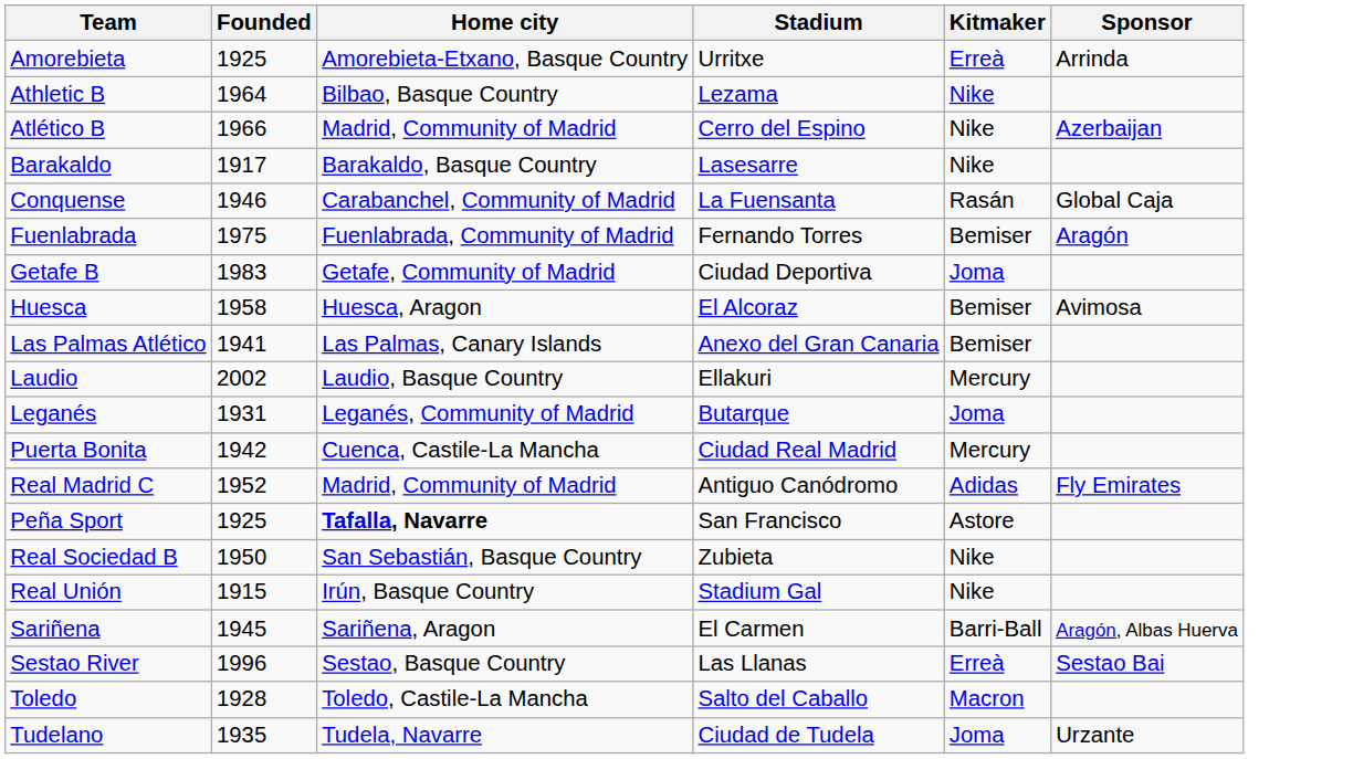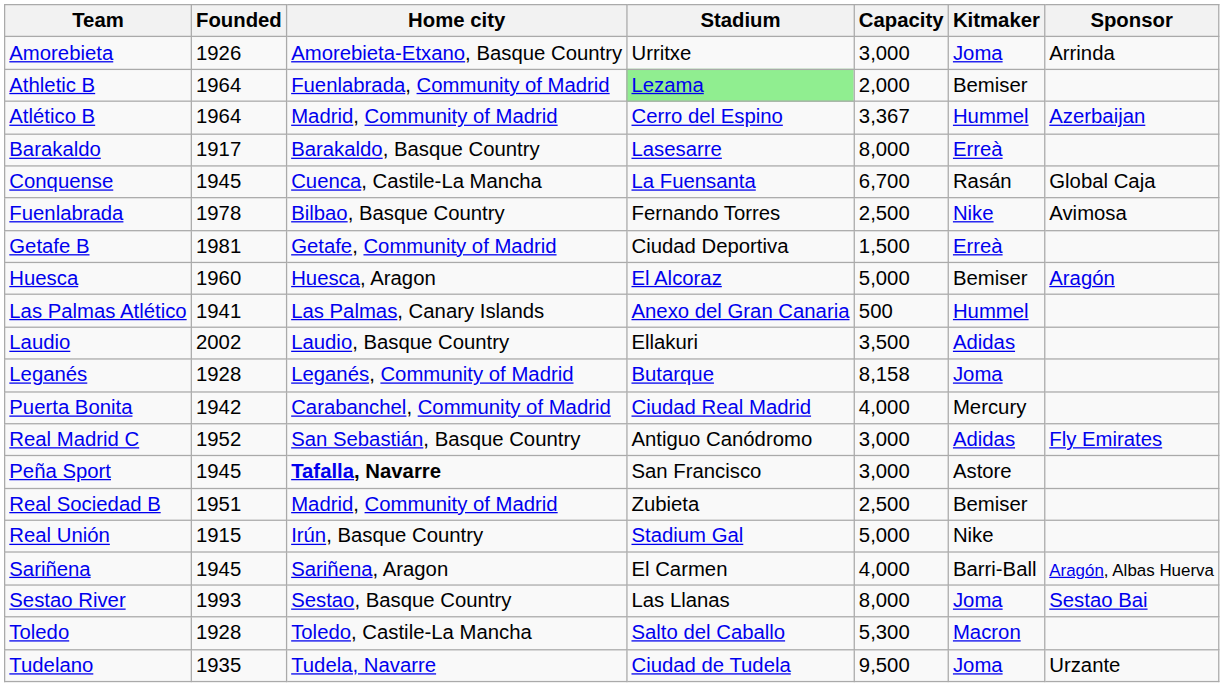+ column: Capacity | 3,000 | 2,000 | 3,367 | 8,000 | 6,700 | 2,500 | 1,500 | 5,000 | 500 | 3,500 | 8,158 | 4,000 | 3,000 | 3,000 | 2,500 | 5,000 | 4,000 | 8,000 | 5,300 | 9,500
Amorebieta | Founded: 1925 -> 1926
Amorebieta | Kitmaker: Erreà -> Joma
Athletic B | Home city: Bilbao, Basque Country -> Fuenlabrada, Community of Madrid
Athletic B | Stadium: no background -> lightgreen background
Athletic B | Kitmaker: Nike -> Bemiser
Atlético B | Founded: 1966 -> 1964
Atlético B | Kitmaker: Nike -> Hummel
Barakaldo | Kitmaker: Nike -> Erreà
Conquense | Founded: 1946 -> 1945
Conquense | Home city: Carabanchel, Community of Madrid -> Cuenca, Castile-La Mancha
Fuenlabrada | Founded: 1975 -> 1978
Fuenlabrada | Home city: Fuenlabrada, Community of Madrid -> Bilbao, Basque Country
Fuenlabrada | Kitmaker: Bemiser -> Nike
Fuenlabrada | Sponsor: Aragón -> Avimosa
Getafe B | Founded: 1983 -> 1981
Getafe B | Kitmaker: Joma -> Erreà
Huesca | Founded: 1958 -> 1960
Huesca | Sponsor: Avimosa -> Aragón
Las Palmas Atlético | Kitmaker: Bemiser -> Hummel
Laudio | Kitmaker: Mercury -> Adidas
Leganés | Founded: 1931 -> 1928
Puerta Bonita | Home city: Cuenca, Castile-La Mancha -> Carabanchel, Community of Madrid
Real Madrid C | Home city: Madrid, Community of Madrid -> San Sebastián, Basque Country
Peña Sport | Founded: 1925 -> 1945
Real Sociedad B | Founded: 1950 -> 1951
Real Sociedad B | Home city: San Sebastián, Basque Country -> Madrid, Community of Madrid
Real Sociedad B | Kitmaker: Nike -> Bemiser
Sestao River | Founded: 1996 -> 1993
Sestao River | Kitmaker: Erreà -> Joma
